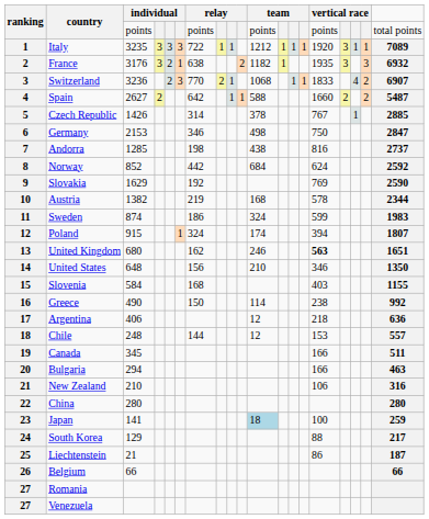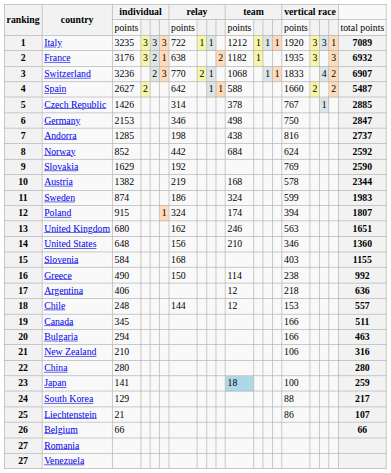Italy | column 17: 1 -> 3
United Kingdom | column 15: bold -> normal
United States | column 19: 1350 -> 1360
Liechtenstein | column 19: 187 -> 107
